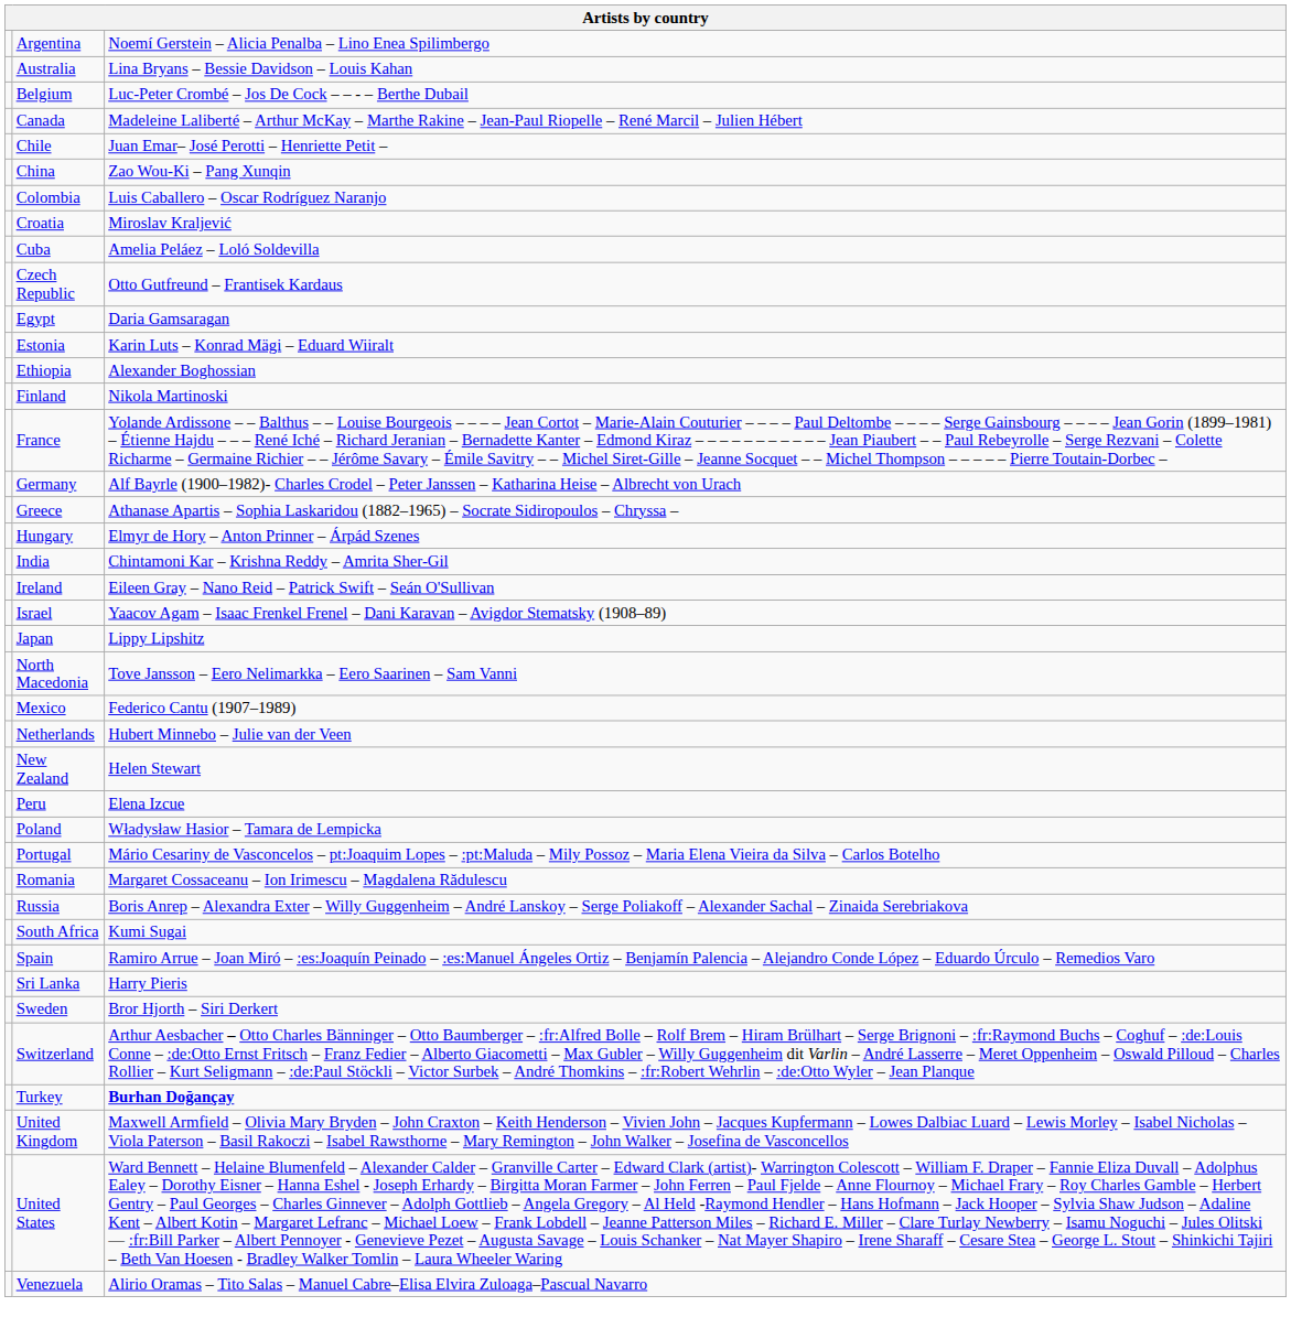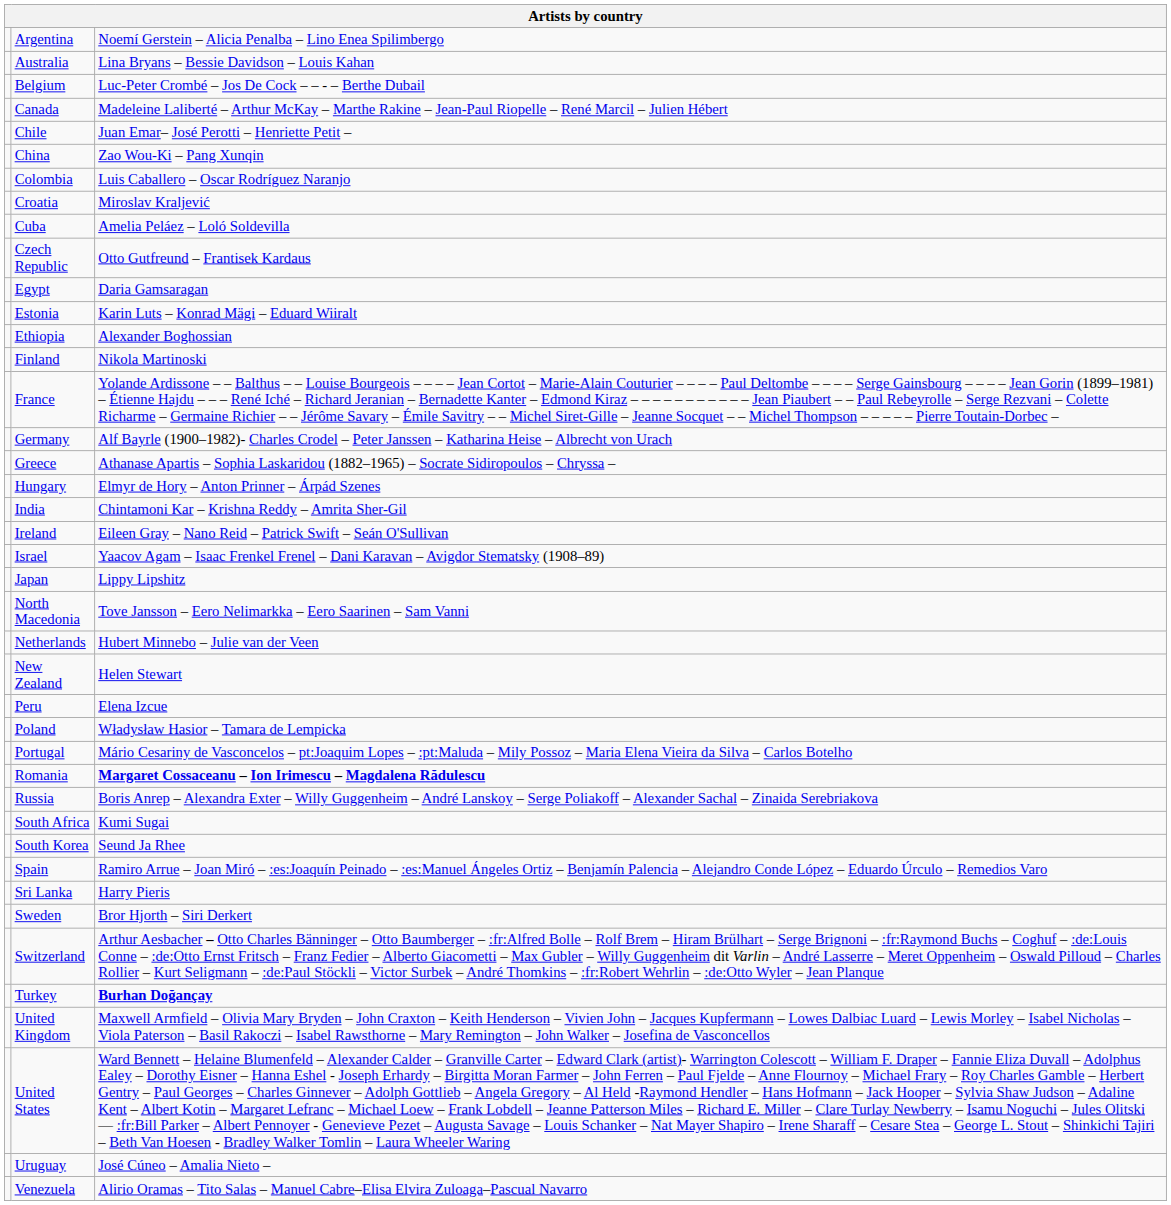- row: Mexico | Federico Cantu (1907–1989)
Romania | column 3: normal -> bold
+ row: South Korea | Seund Ja Rhee
+ row: Uruguay | José Cúneo – Amalia Nieto –
